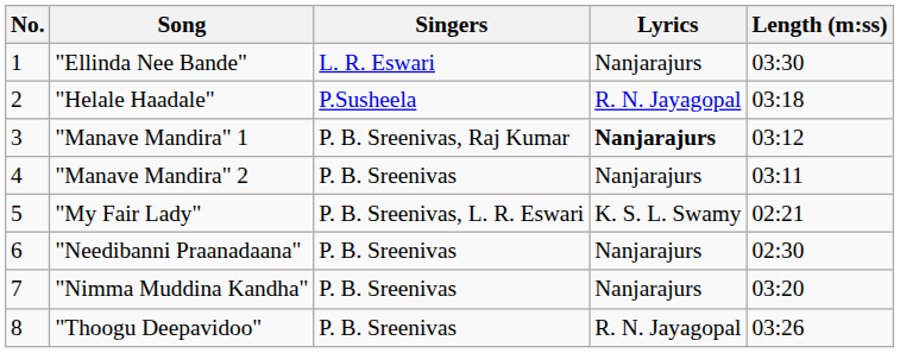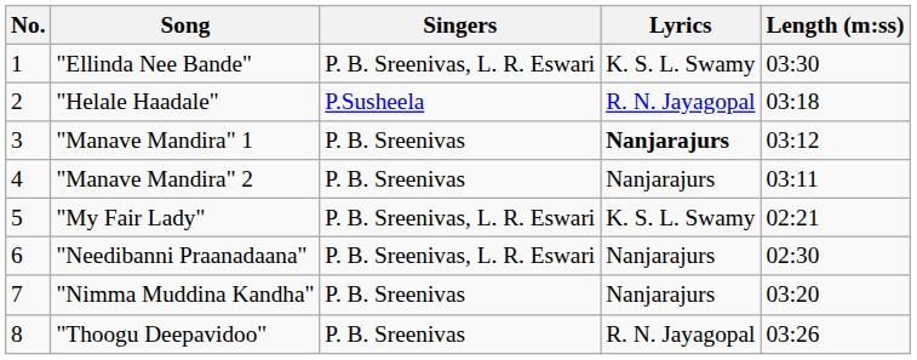"Ellinda Nee Bande" | Singers: L. R. Eswari -> P. B. Sreenivas, L. R. Eswari
"Ellinda Nee Bande" | Lyrics: Nanjarajurs -> K. S. L. Swamy
"Manave Mandira" 1 | Singers: P. B. Sreenivas, Raj Kumar -> P. B. Sreenivas
"Needibanni Praanadaana" | Singers: P. B. Sreenivas -> P. B. Sreenivas, L. R. Eswari
